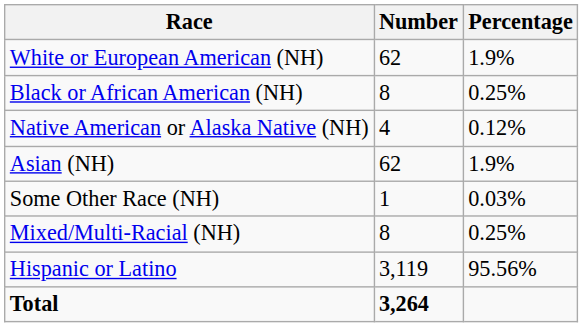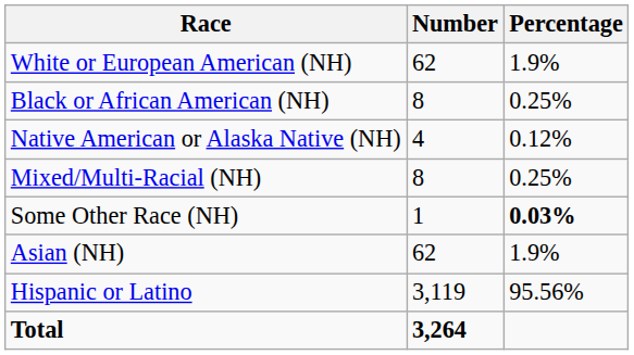rows swapped: Asian (NH) <-> Mixed/Multi-Racial (NH)
Some Other Race (NH) | Percentage: normal -> bold
